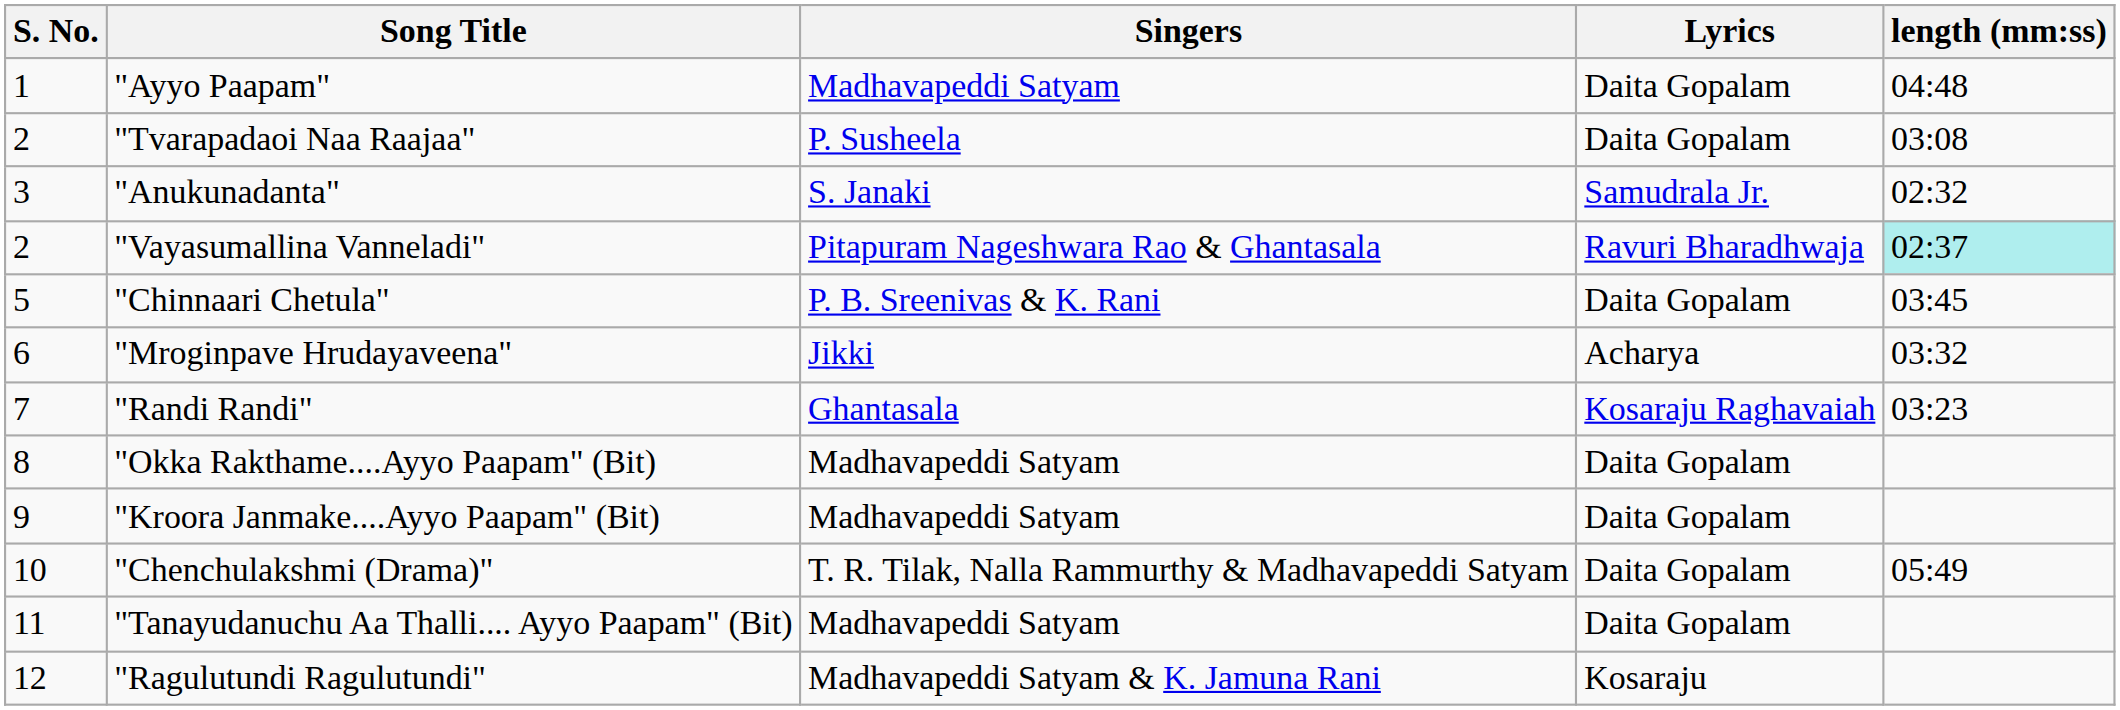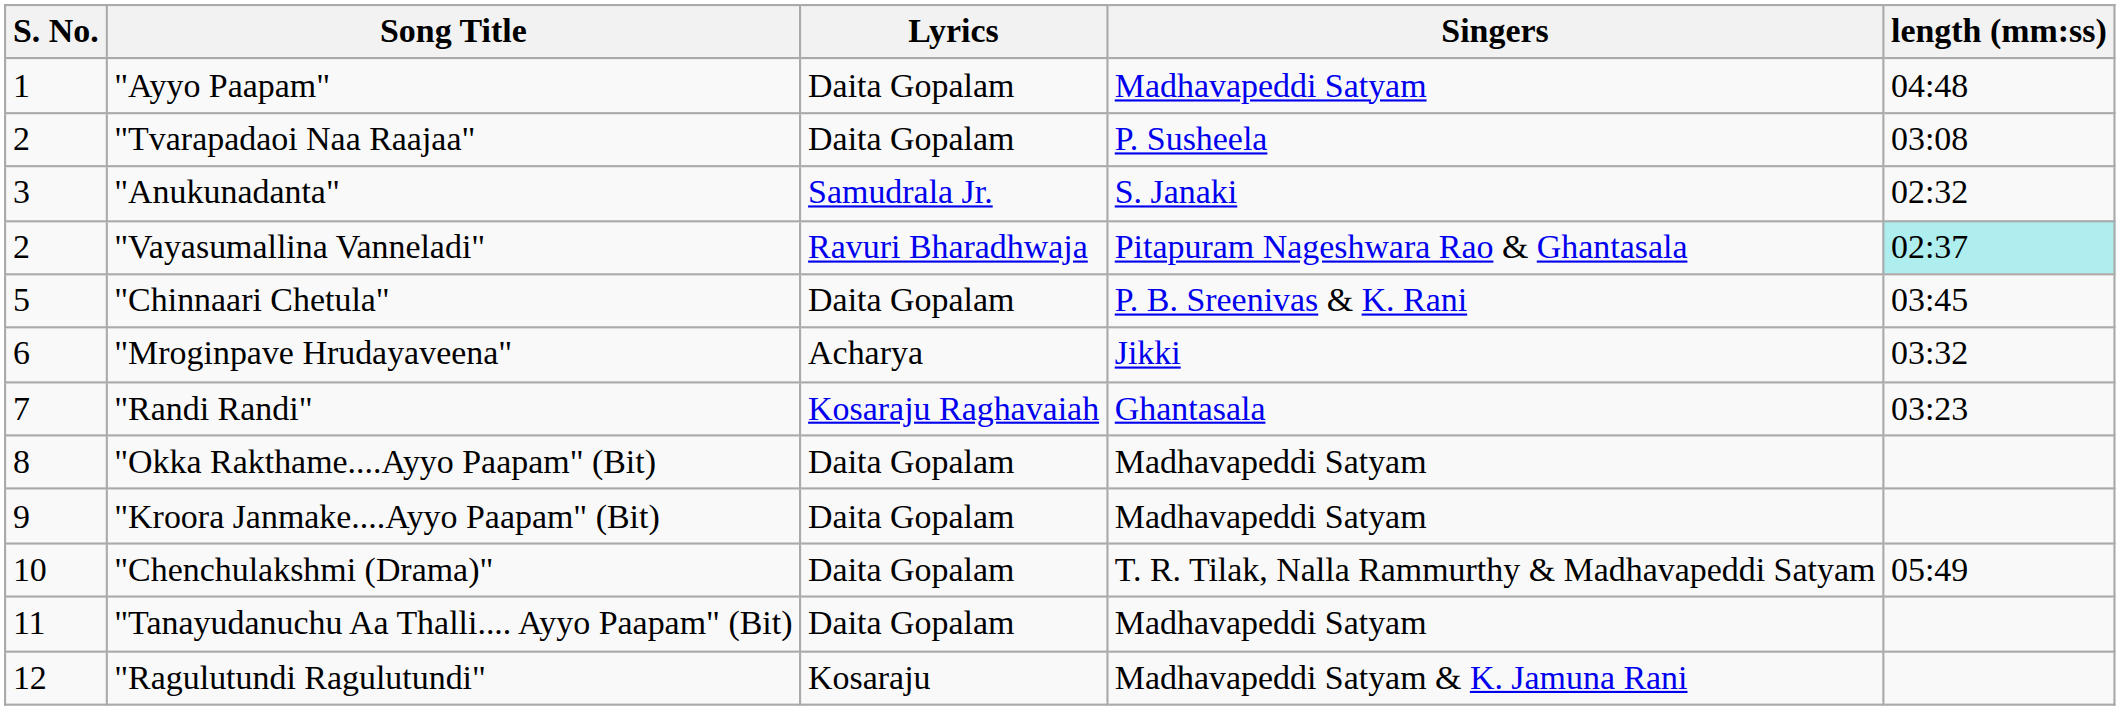columns swapped: Singers <-> Lyrics
